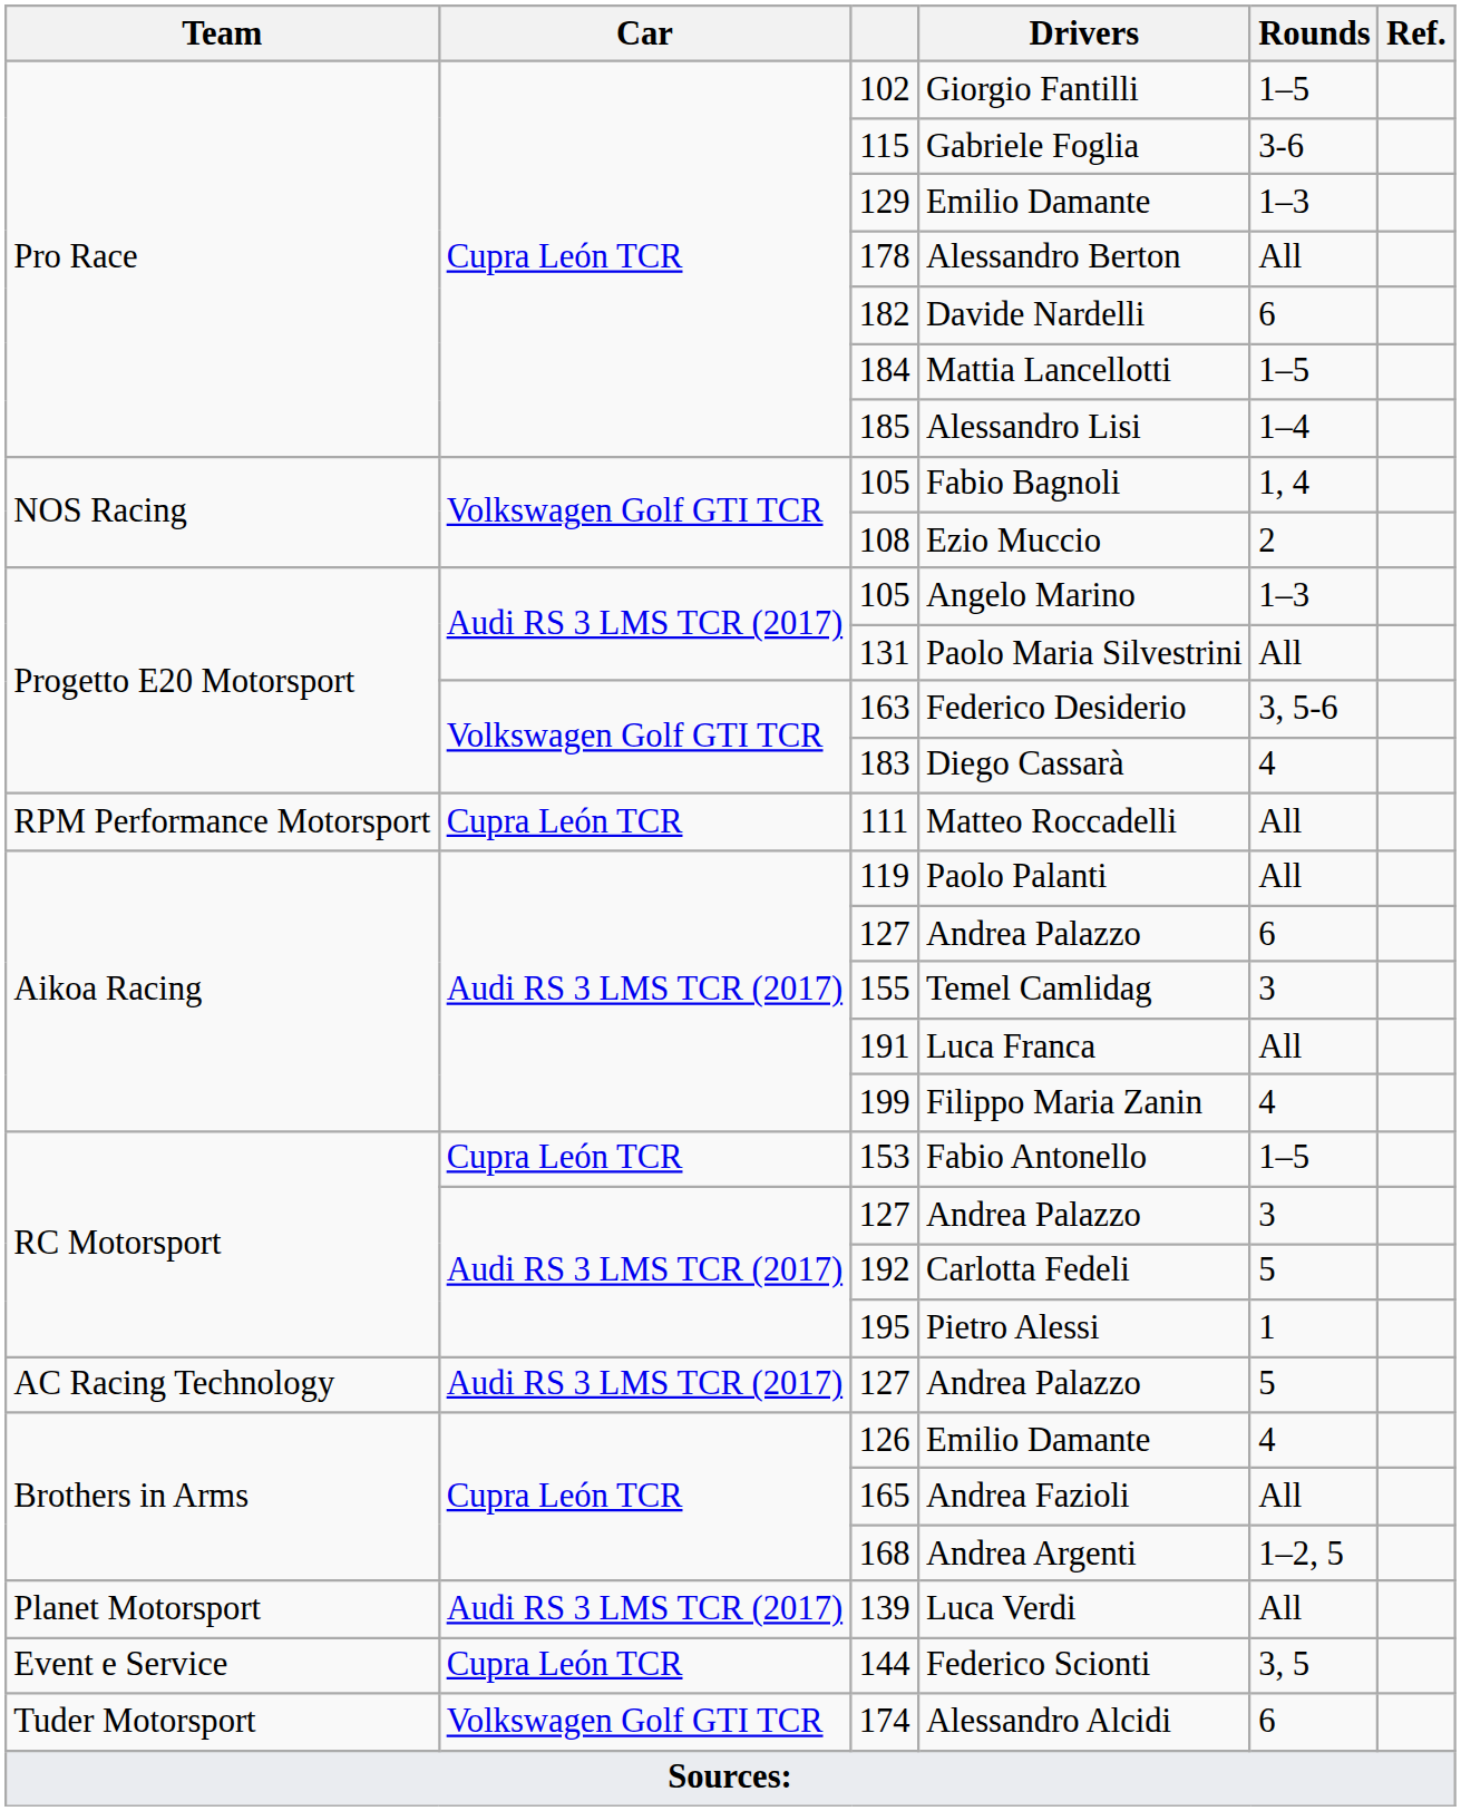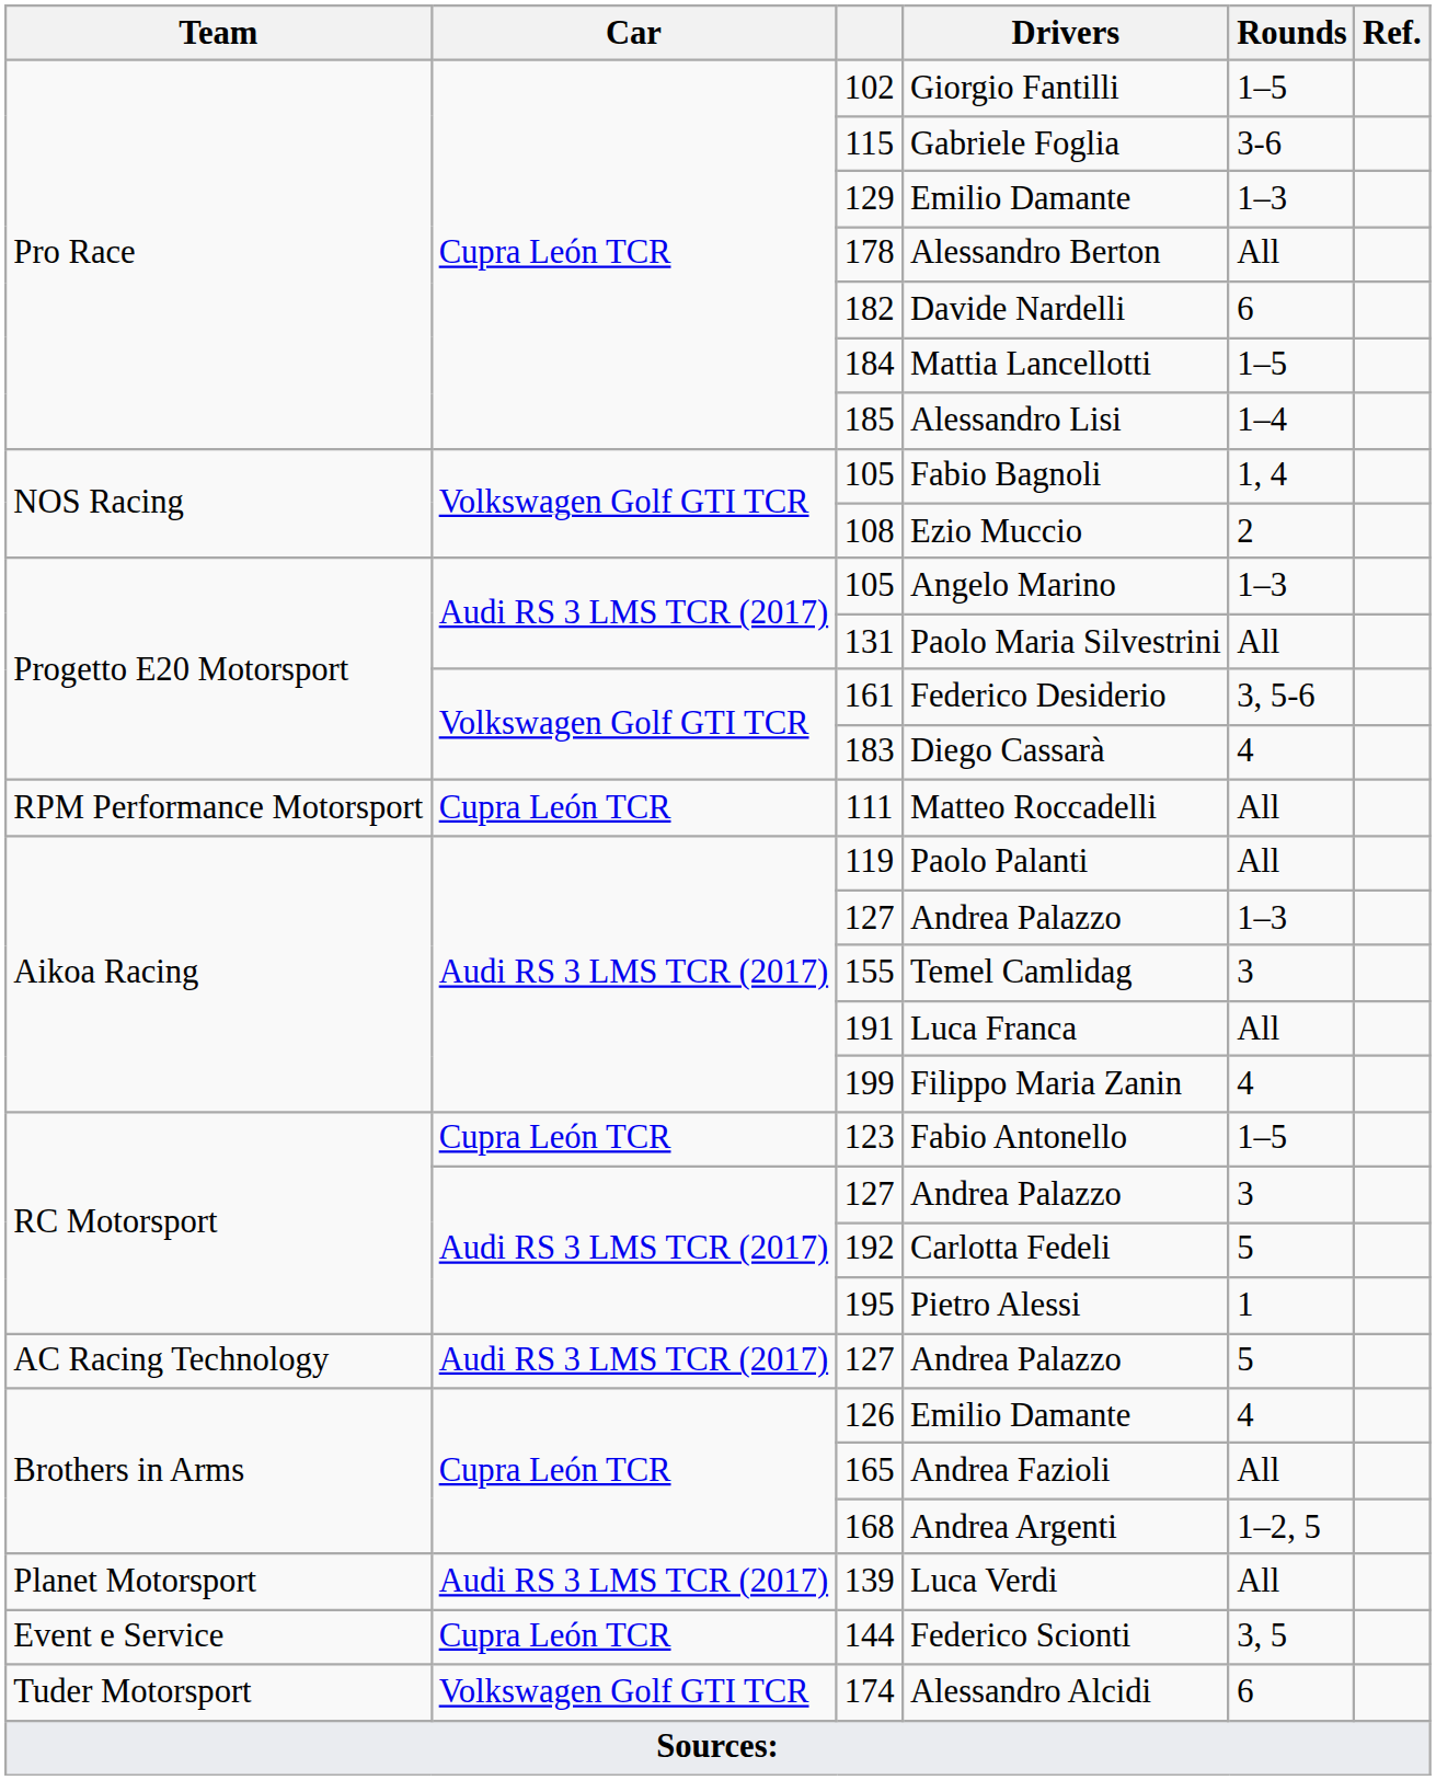Federico Desiderio | column 3: 163 -> 161
Aikoa Racing / Andrea Palazzo | Rounds: 6 -> 1–3
Fabio Antonello | column 3: 153 -> 123
